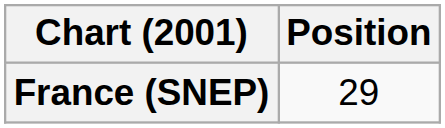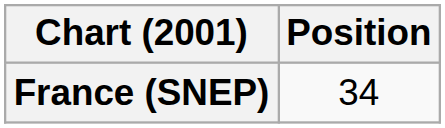France (SNEP) | Position: 29 -> 34
